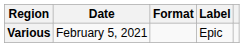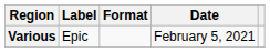columns swapped: Date <-> Label
